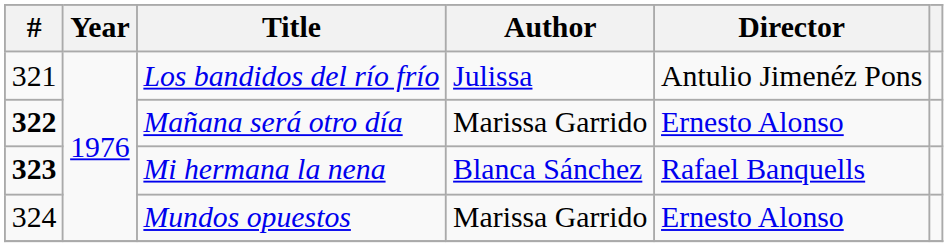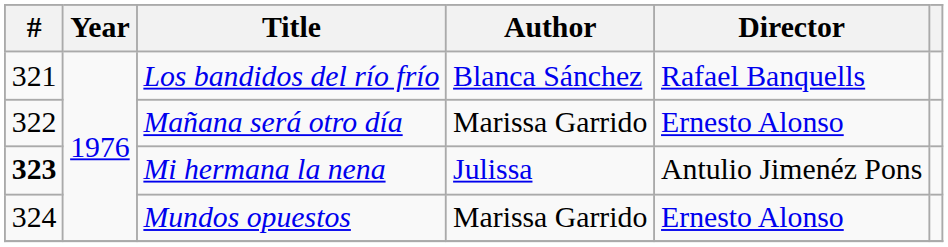Los bandidos del río frío | Author: Julissa -> Blanca Sánchez
Los bandidos del río frío | Director: Antulio Jimenéz Pons -> Rafael Banquells
Mañana será otro día | #: bold -> normal
Mi hermana la nena | Author: Blanca Sánchez -> Julissa
Mi hermana la nena | Director: Rafael Banquells -> Antulio Jimenéz Pons
